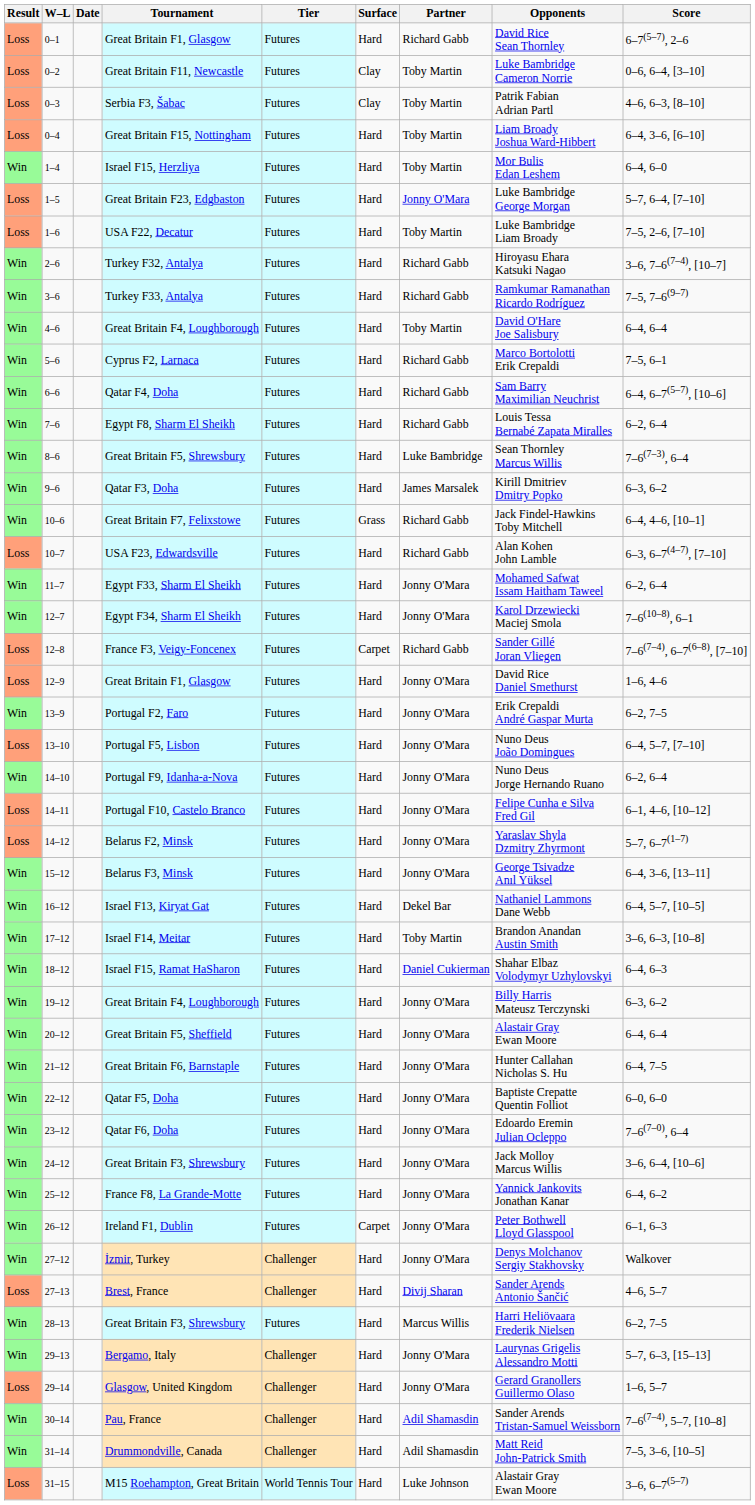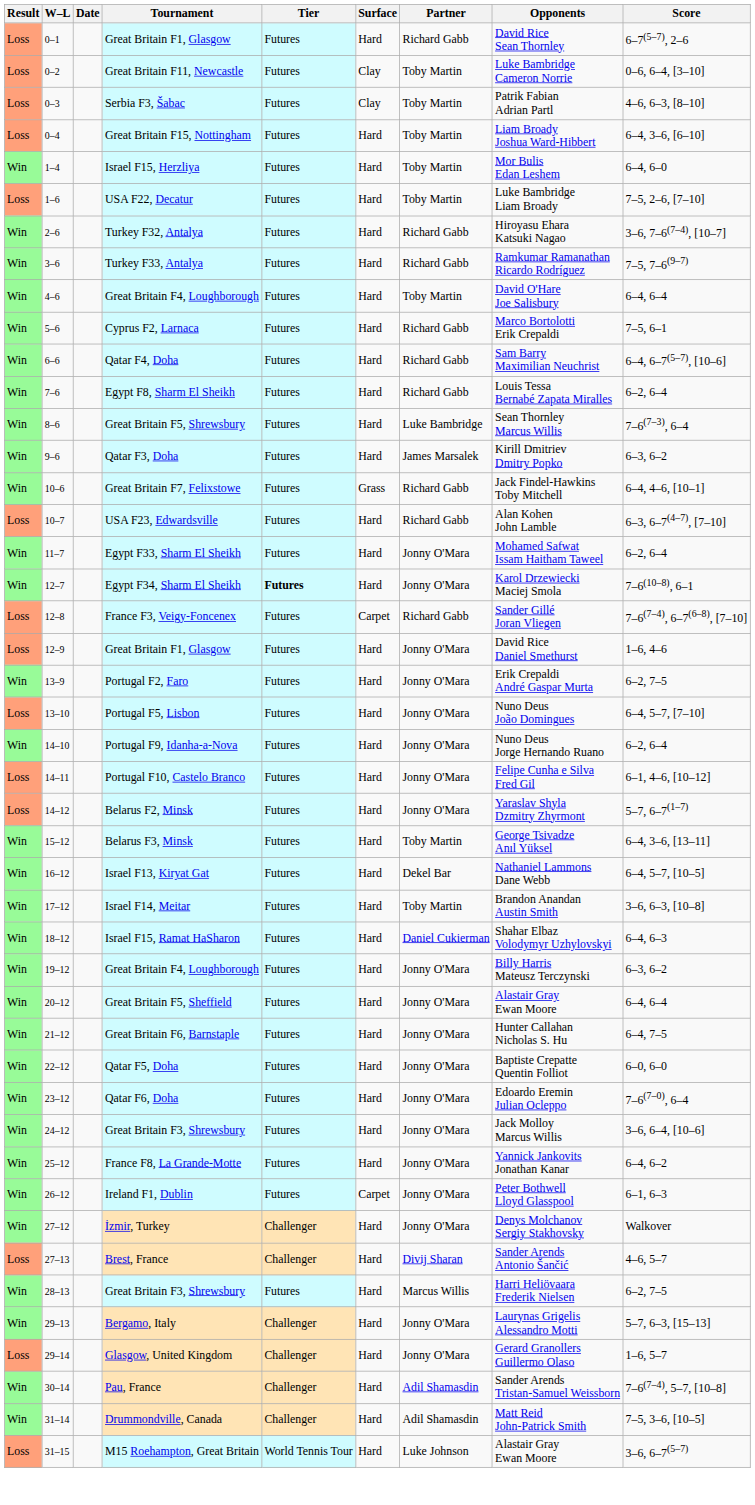- row: Loss | 1–5 | Great Britain F23, Edgbaston | Futures | Hard | Jonny O'Mara | Luke Bambridge George Morgan | 5–7, 6–4, [7–10]
Egypt F34, Sharm El Sheikh | Tier: normal -> bold
Belarus F3, Minsk | Partner: Jonny O'Mara -> Toby Martin
